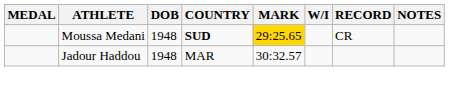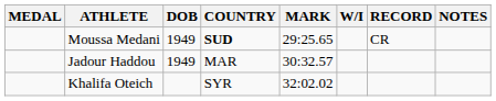Moussa Medani | DOB: 1948 -> 1949
Moussa Medani | MARK: gold background -> no background
Jadour Haddou | DOB: 1948 -> 1949
+ row: Khalifa Oteich | SYR | 32:02.02
